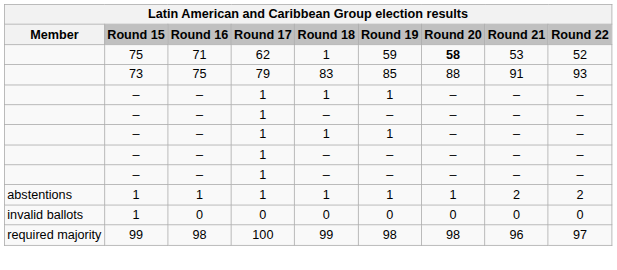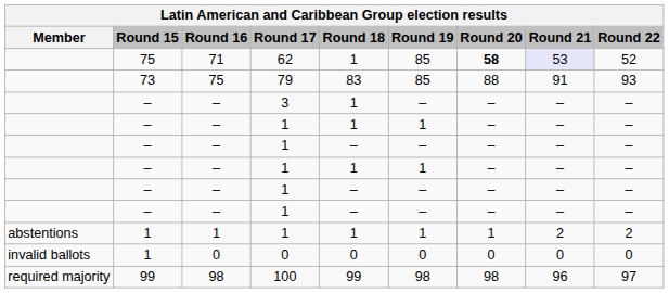71 | Round 19: 59 -> 85
71 | Round 21: no background -> lavender background
+ row: – | – | 3 | 1 | – | – | – | –
